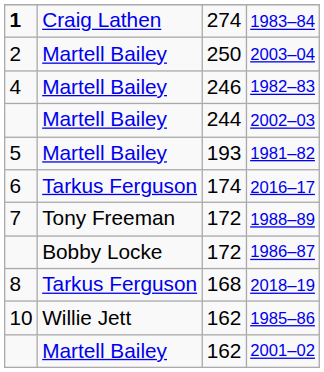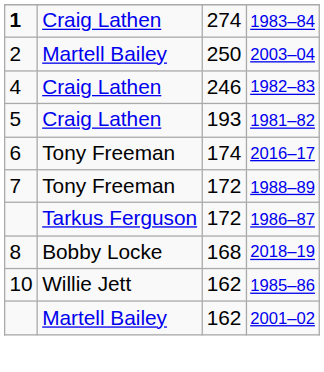1982–83 | column 2: Martell Bailey -> Craig Lathen
- row: Martell Bailey | 244 | 2002–03
1981–82 | column 2: Martell Bailey -> Craig Lathen
2016–17 | column 2: Tarkus Ferguson -> Tony Freeman
1986–87 | column 2: Bobby Locke -> Tarkus Ferguson
2018–19 | column 2: Tarkus Ferguson -> Bobby Locke
